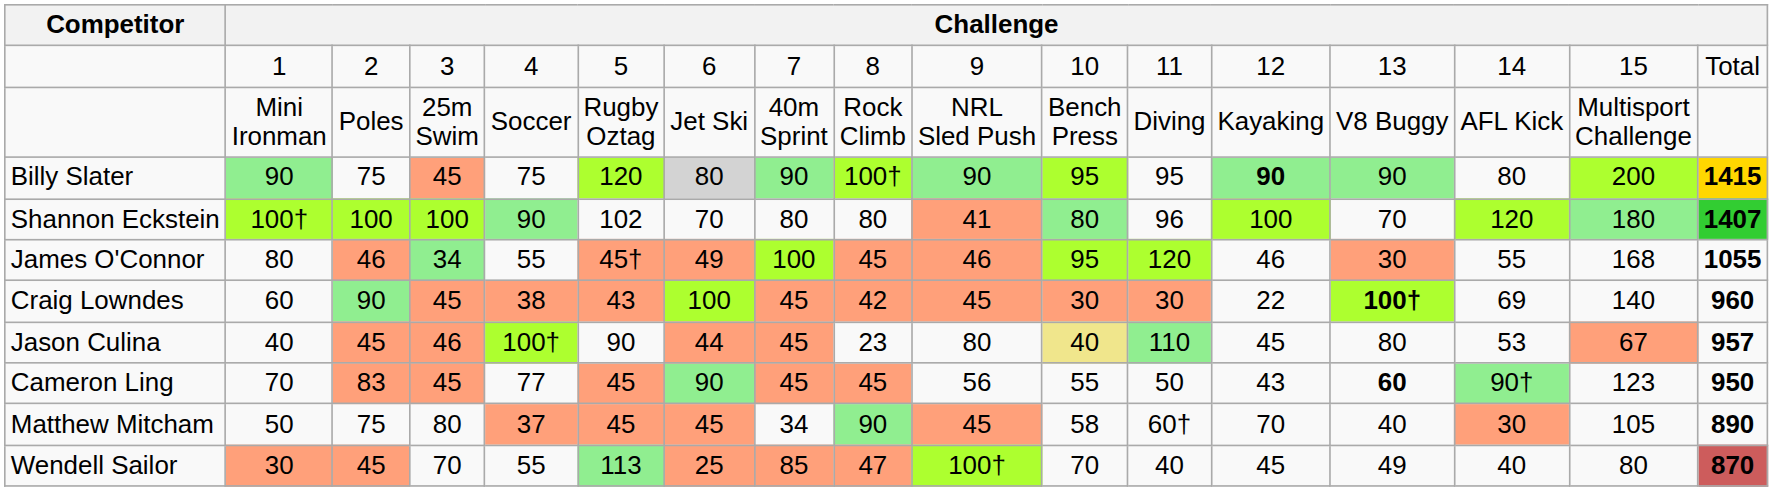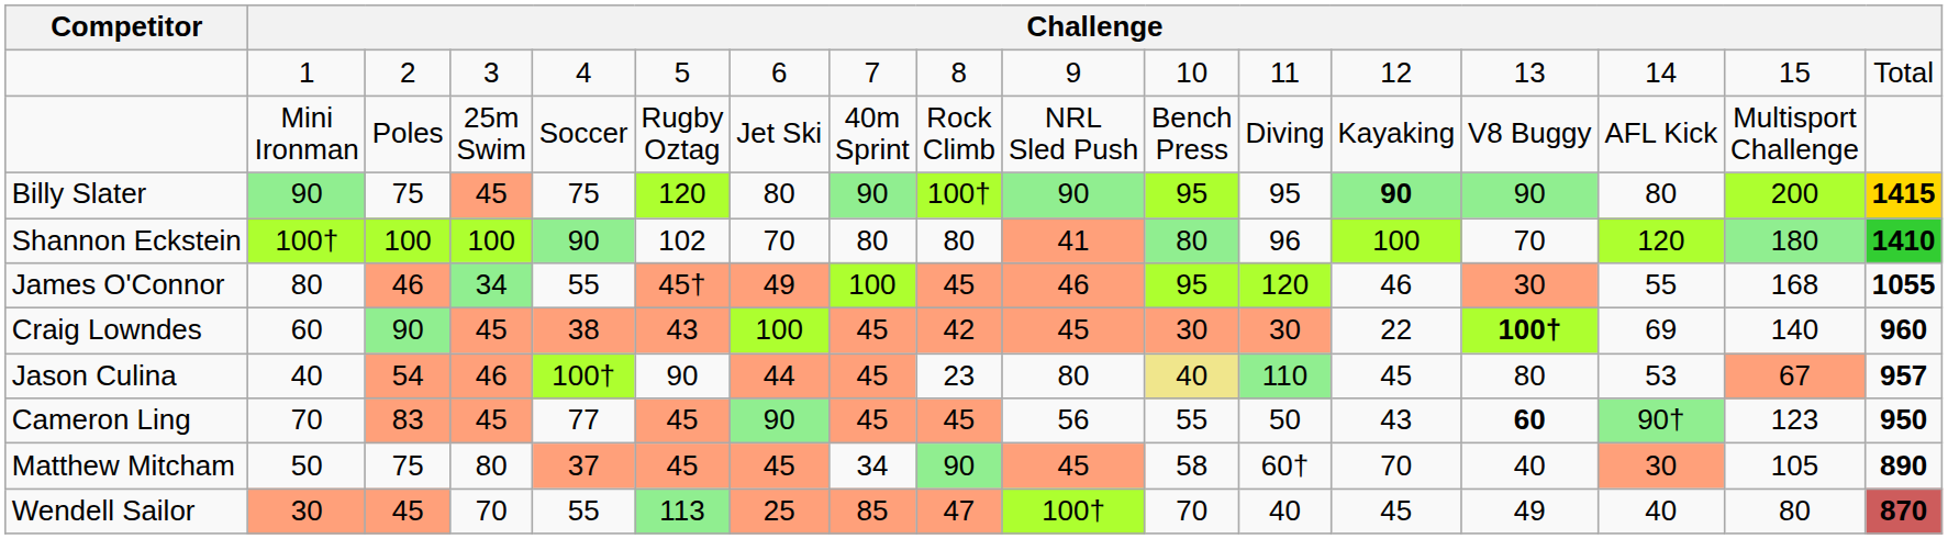Billy Slater | column 7: lightgrey background -> no background
Shannon Eckstein | column 17: 1407 -> 1410
Jason Culina | column 3: 45 -> 54
